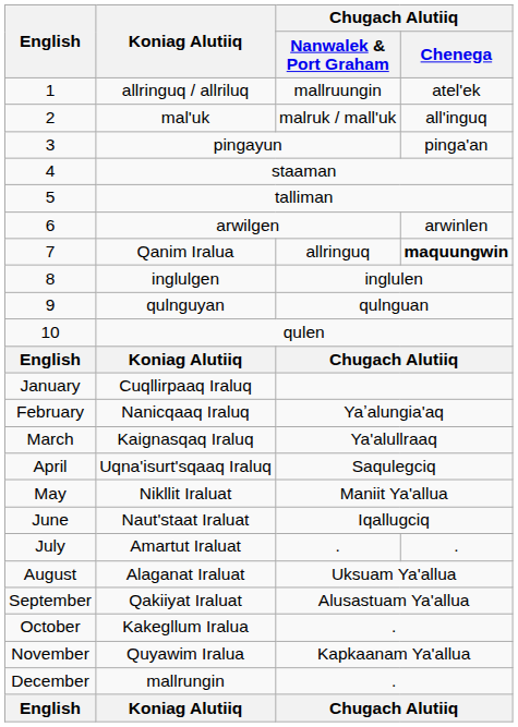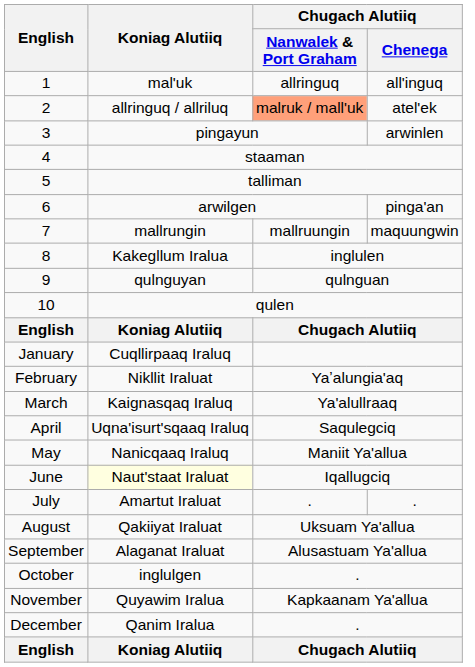1 | Koniag Alutiiq: allringuq / allriluq -> mal'uk
1 | Chugach Alutiiq / Nanwalek & Port Graham: mallruungin -> allringuq
1 | Chugach Alutiiq / Chenega: atel'ek -> all'inguq
2 | Koniag Alutiiq: mal'uk -> allringuq / allriluq
2 | Chugach Alutiiq / Nanwalek & Port Graham: no background -> lightsalmon background
2 | Chugach Alutiiq / Chenega: all'inguq -> atel'ek
3 | Chugach Alutiiq / Chenega: pinga'an -> arwinlen
6 | Chugach Alutiiq / Chenega: arwinlen -> pinga'an
7 | Koniag Alutiiq: Qanim Iralua -> mallrungin
7 | Chugach Alutiiq / Nanwalek & Port Graham: allringuq -> mallruungin
7 | Chugach Alutiiq / Chenega: bold -> normal
8 | Koniag Alutiiq: inglulgen -> Kakegllum Iralua
February | Koniag Alutiiq: Nanicqaaq Iraluq -> Nikllit Iraluat
May | Koniag Alutiiq: Nikllit Iraluat -> Nanicqaaq Iraluq
June | Koniag Alutiiq: no background -> lightyellow background
August | Koniag Alutiiq: Alaganat Iraluat -> Qakiiyat Iraluat
September | Koniag Alutiiq: Qakiiyat Iraluat -> Alaganat Iraluat
October | Koniag Alutiiq: Kakegllum Iralua -> inglulgen
December | Koniag Alutiiq: mallrungin -> Qanim Iralua
